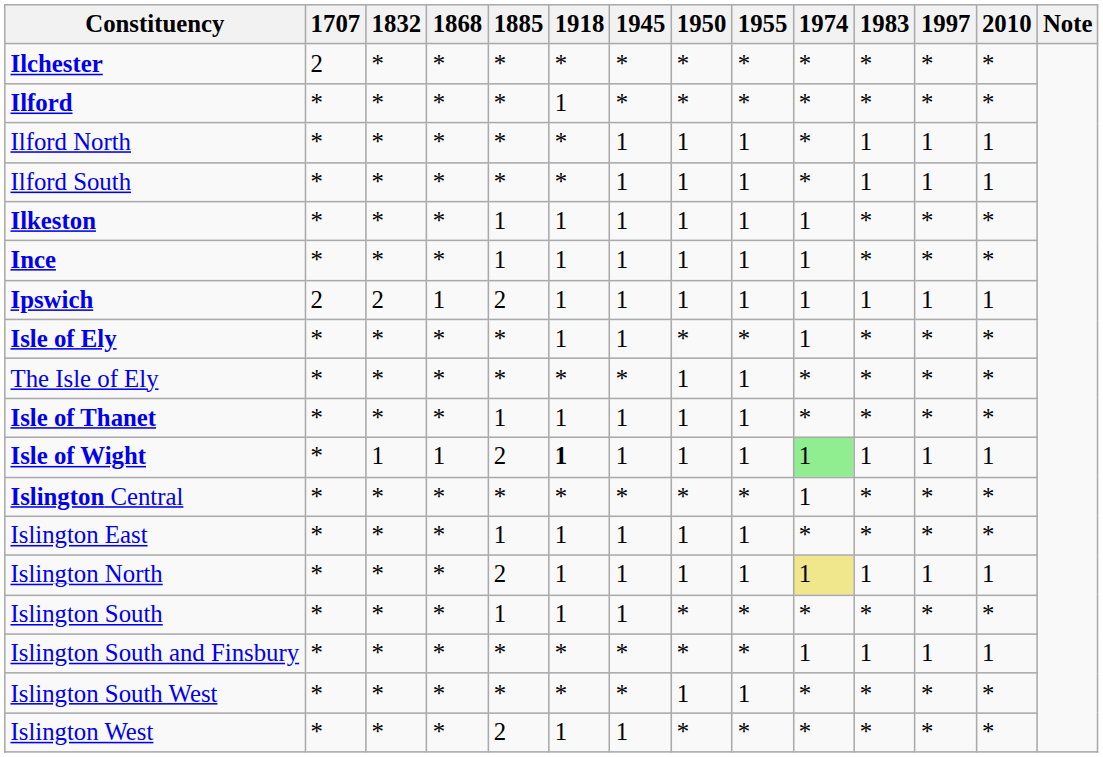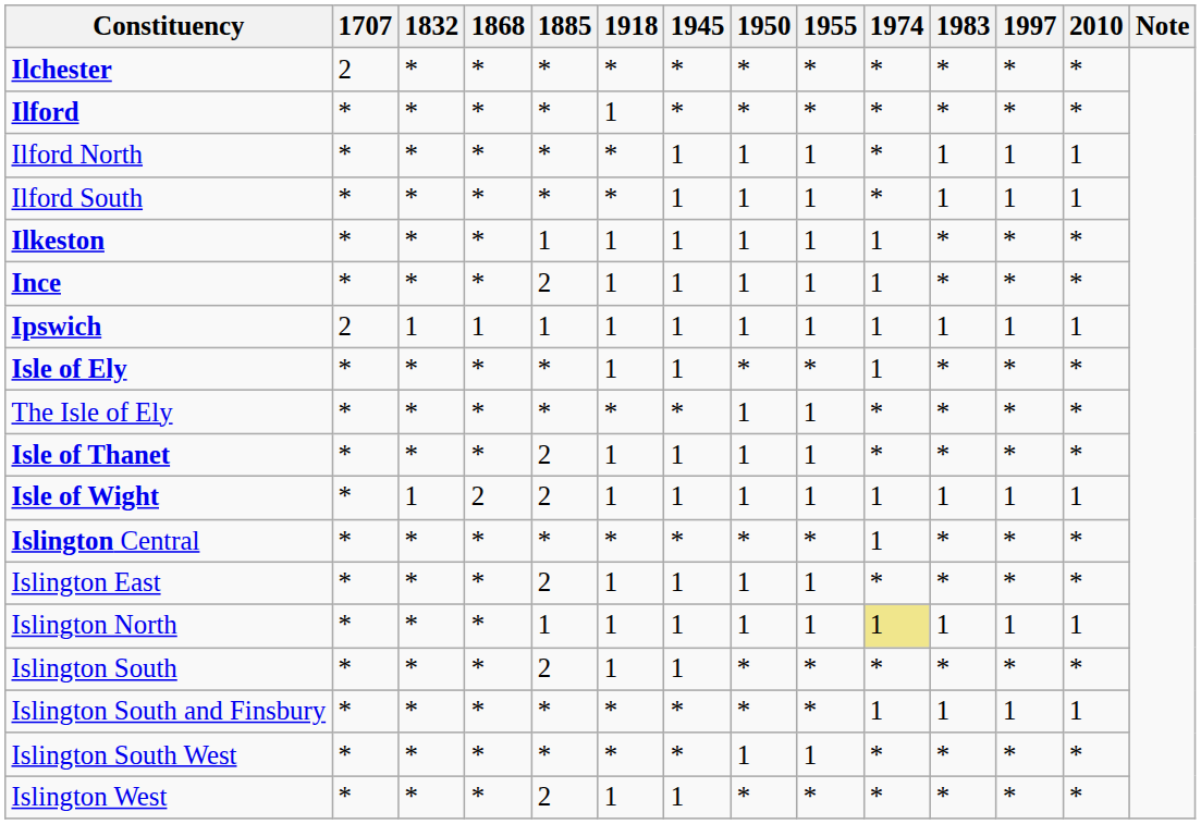Ince | 1885: 1 -> 2
Ipswich | 1832: 2 -> 1
Ipswich | 1885: 2 -> 1
Isle of Thanet | 1885: 1 -> 2
Isle of Wight | 1868: 1 -> 2
Isle of Wight | 1918: bold -> normal
Isle of Wight | 1974: lightgreen background -> no background
Islington East | 1885: 1 -> 2
Islington North | 1885: 2 -> 1
Islington South | 1885: 1 -> 2
